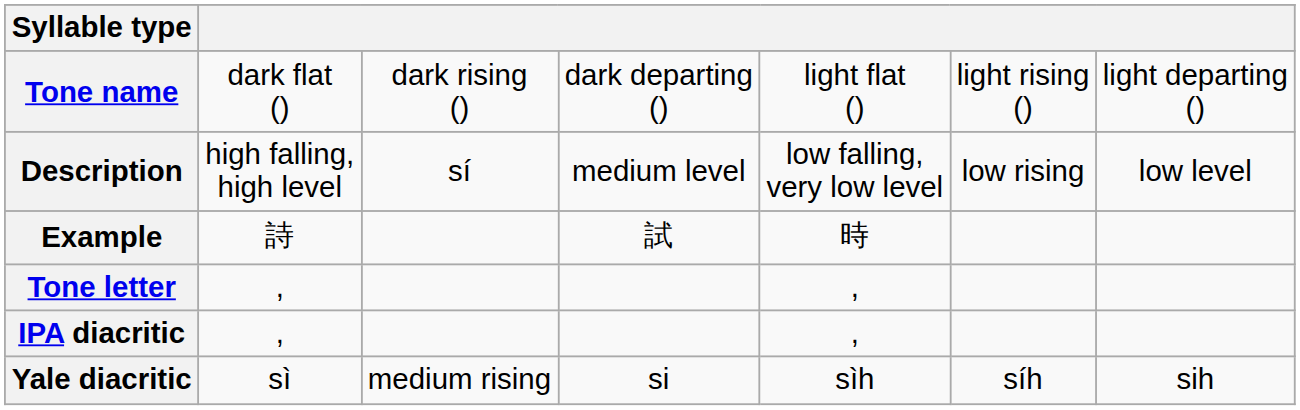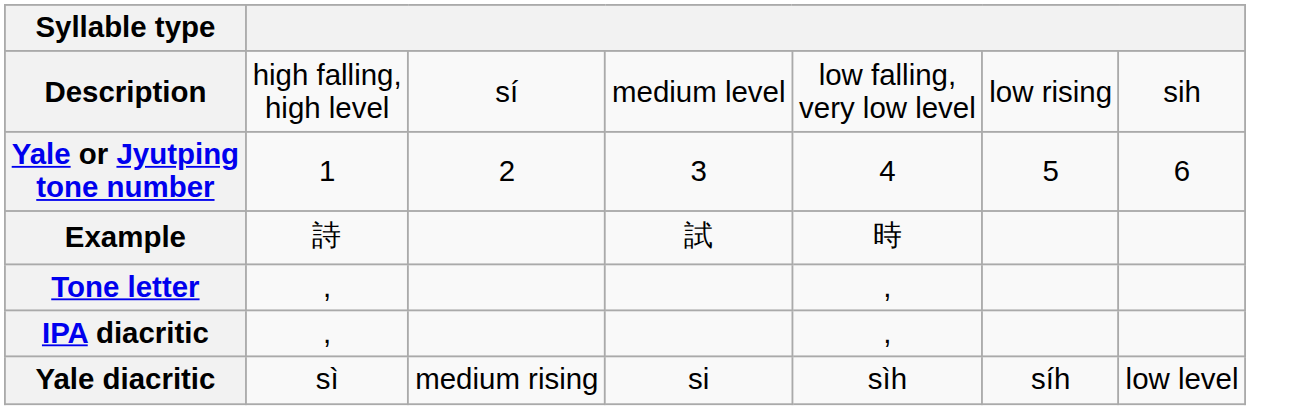- row: Tone name | dark flat () | dark rising () | dark departing () | light flat () | light rising () | light departing ()
Description | column 7: low level -> sih
+ row: Yale or Jyutping tone number | 1 | 2 | 3 | 4 | 5 | 6
Yale diacritic | column 7: sih -> low level
